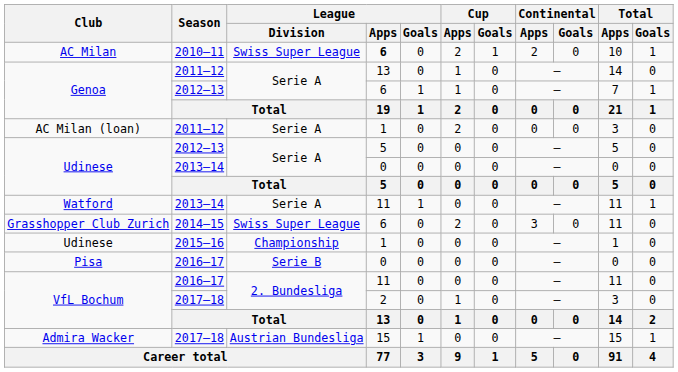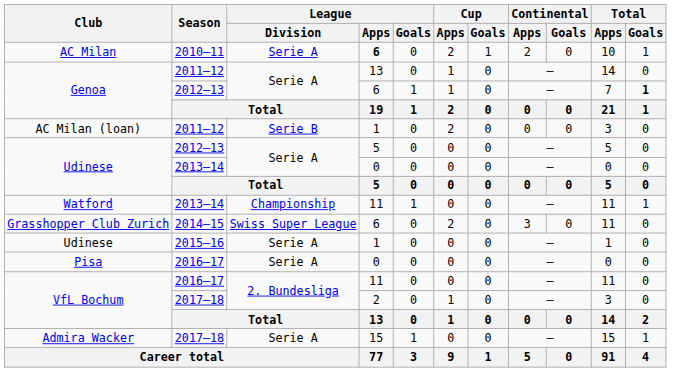AC Milan | League / Division: Swiss Super League -> Serie A
Genoa / 2012–13 | Total / Goals: normal -> bold
AC Milan (loan) | League / Division: Serie A -> Serie B
Watford | League / Division: Serie A -> Championship
Udinese / 2015–16 | League / Division: Championship -> Serie A
Pisa | League / Division: Serie B -> Serie A
Admira Wacker | League / Division: Austrian Bundesliga -> Serie A
